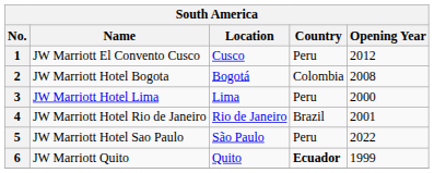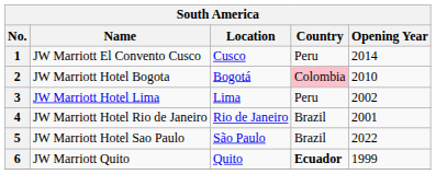1 | Opening Year: 2012 -> 2014
2 | Country: no background -> pink background
2 | Opening Year: 2008 -> 2010
3 | Opening Year: 2000 -> 2002
5 | Country: Peru -> Brazil
